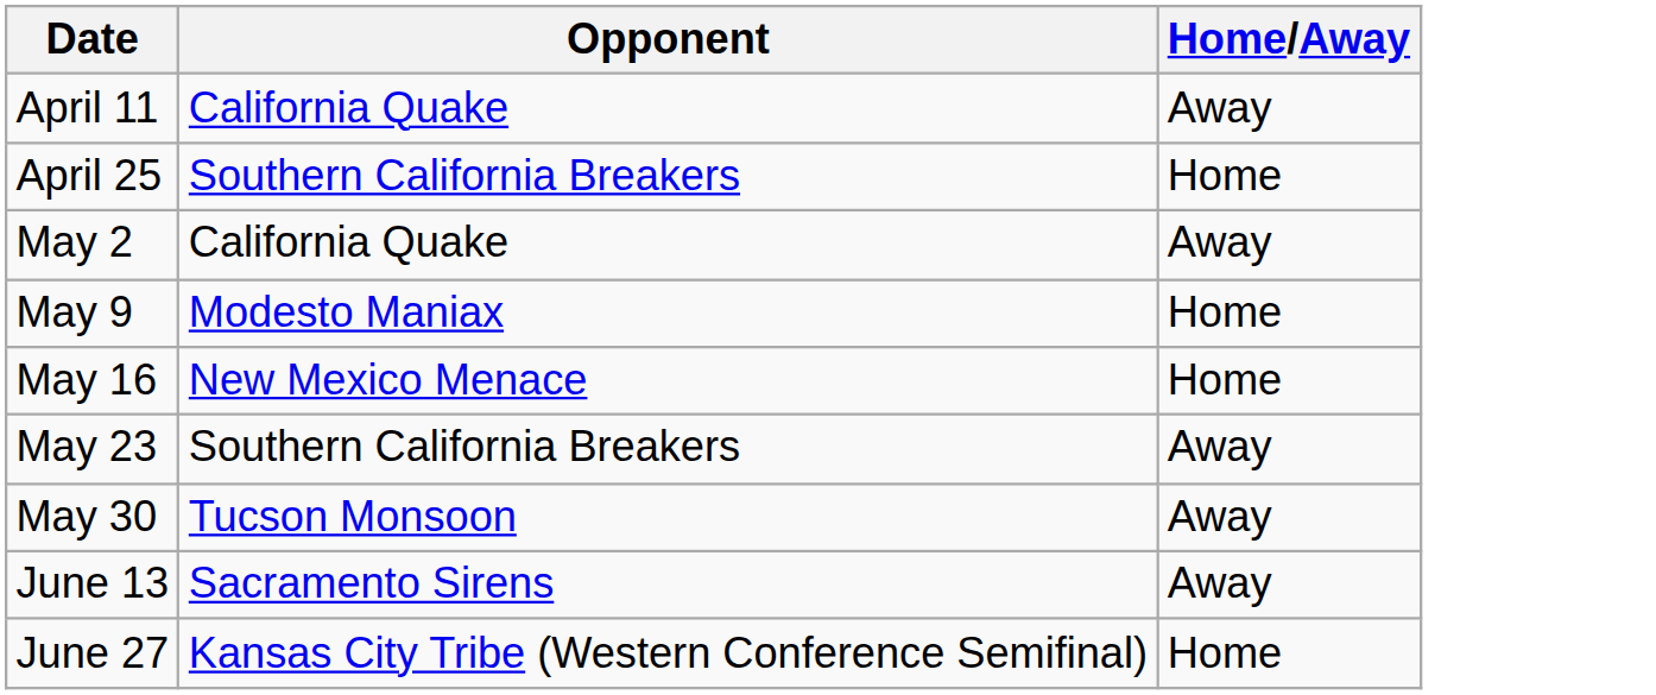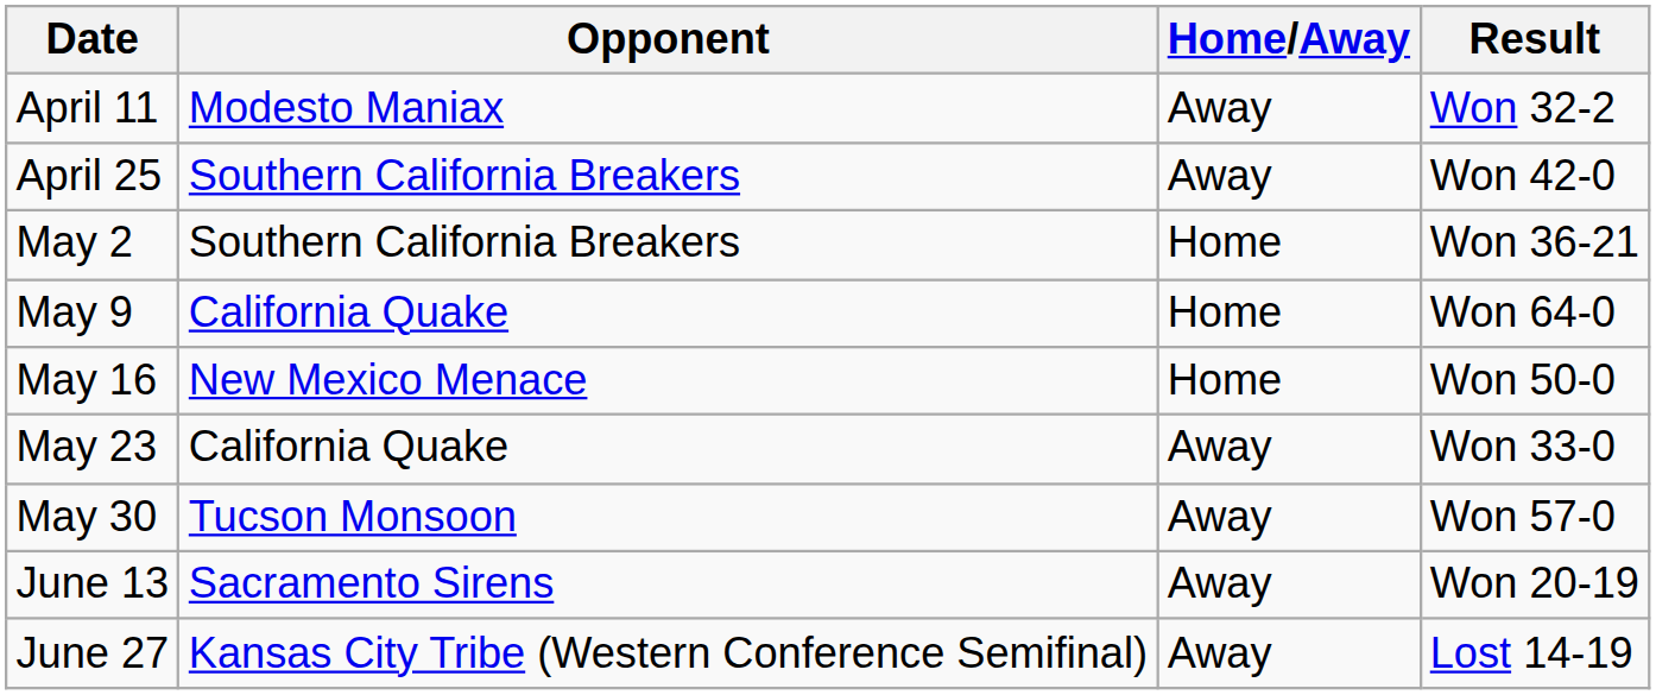+ column: Result | Won 32-2 | Won 42-0 | Won 36-21 | Won 64-0 | Won 50-0 | Won 33-0 | Won 57-0 | Won 20-19 | Lost 14-19
April 11 | Opponent: California Quake -> Modesto Maniax
April 25 | Home/Away: Home -> Away
May 2 | Opponent: California Quake -> Southern California Breakers
May 2 | Home/Away: Away -> Home
May 9 | Opponent: Modesto Maniax -> California Quake
May 23 | Opponent: Southern California Breakers -> California Quake
June 27 | Home/Away: Home -> Away
